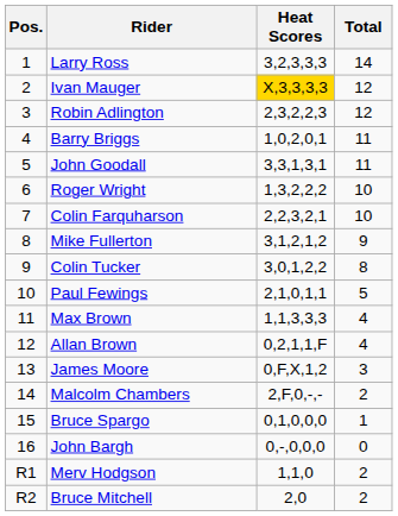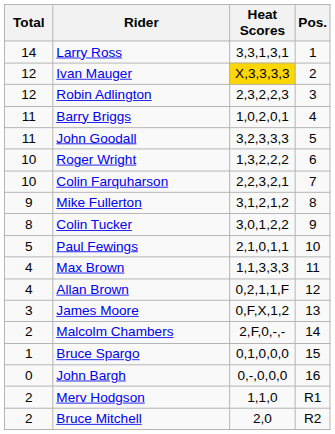columns swapped: Pos. <-> Total
Larry Ross | Heat Scores: 3,2,3,3,3 -> 3,3,1,3,1
John Goodall | Heat Scores: 3,3,1,3,1 -> 3,2,3,3,3
